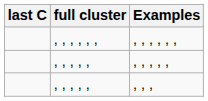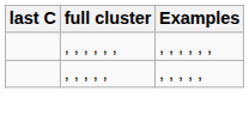- row: , , , , , | , , ,
